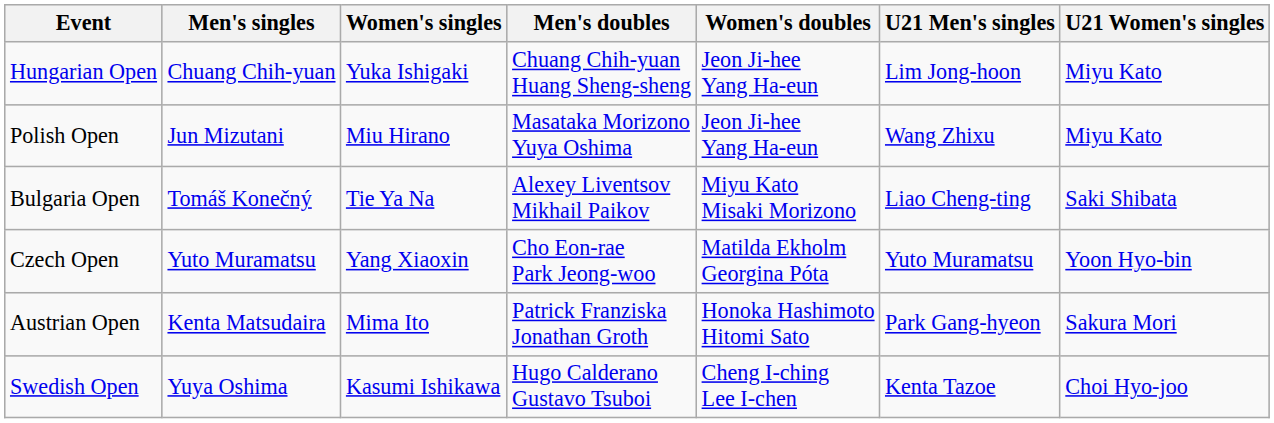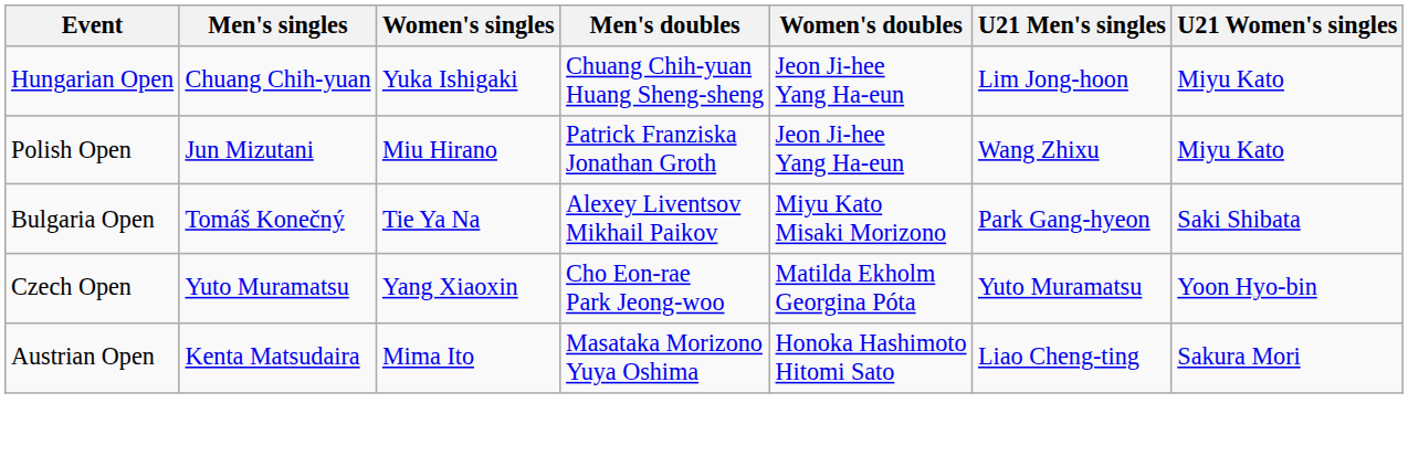Polish Open | Men's doubles: Masataka Morizono Yuya Oshima -> Patrick Franziska Jonathan Groth
Bulgaria Open | U21 Men's singles: Liao Cheng-ting -> Park Gang-hyeon
Austrian Open | Men's doubles: Patrick Franziska Jonathan Groth -> Masataka Morizono Yuya Oshima
Austrian Open | U21 Men's singles: Park Gang-hyeon -> Liao Cheng-ting
- row: Swedish Open | Yuya Oshima | Kasumi Ishikawa | Hugo Calderano Gustavo Tsuboi | Cheng I-ching Lee I-chen | Kenta Tazoe | Choi Hyo-joo
